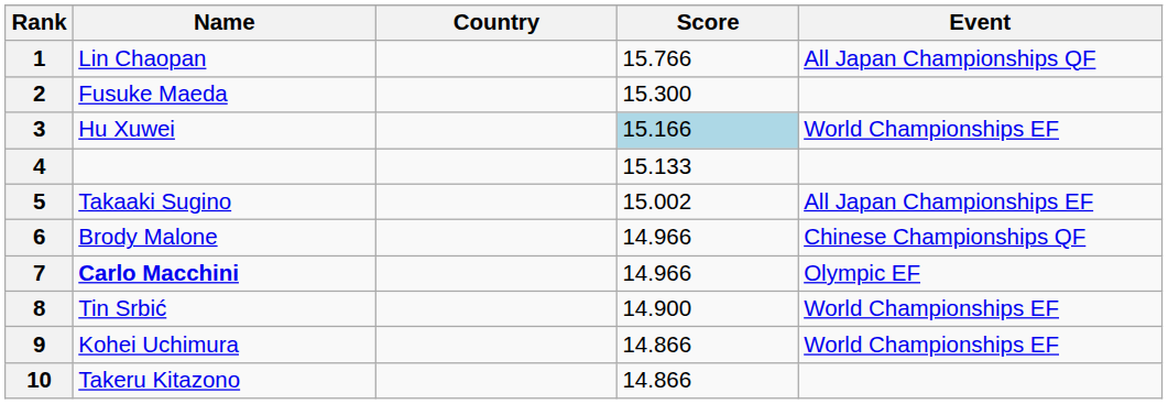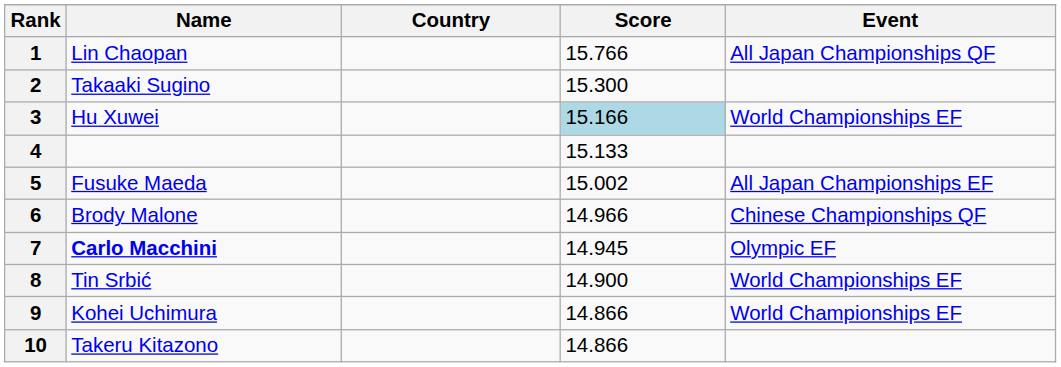2 | Name: Fusuke Maeda -> Takaaki Sugino
5 | Name: Takaaki Sugino -> Fusuke Maeda
7 | Score: 14.966 -> 14.945
